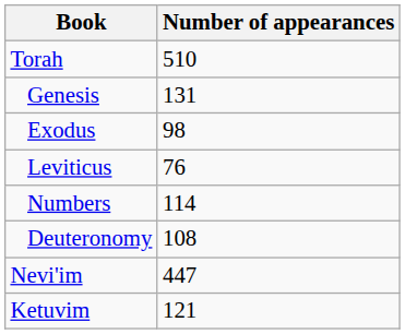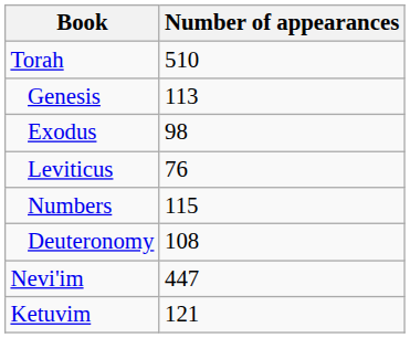Genesis | Number of appearances: 131 -> 113
Numbers | Number of appearances: 114 -> 115
